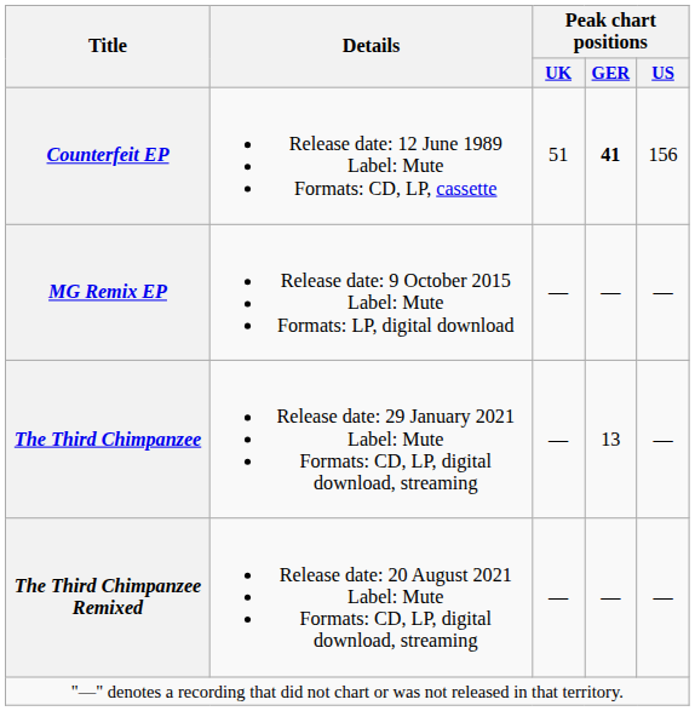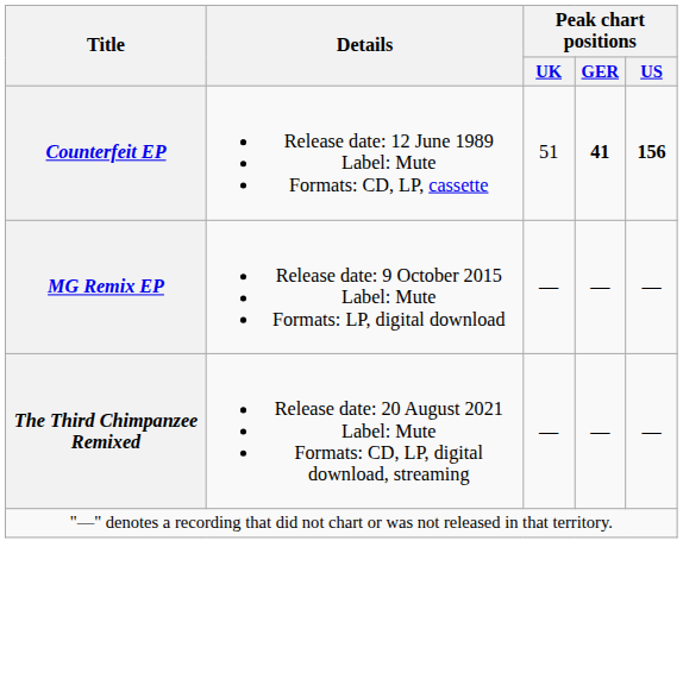Counterfeit EP | Peak chart positions / US: normal -> bold
- row: The Third Chimpanzee | Release date: 29 January 2021 Label: Mute Formats: CD, LP, digital download, streaming | — | 13 | —
